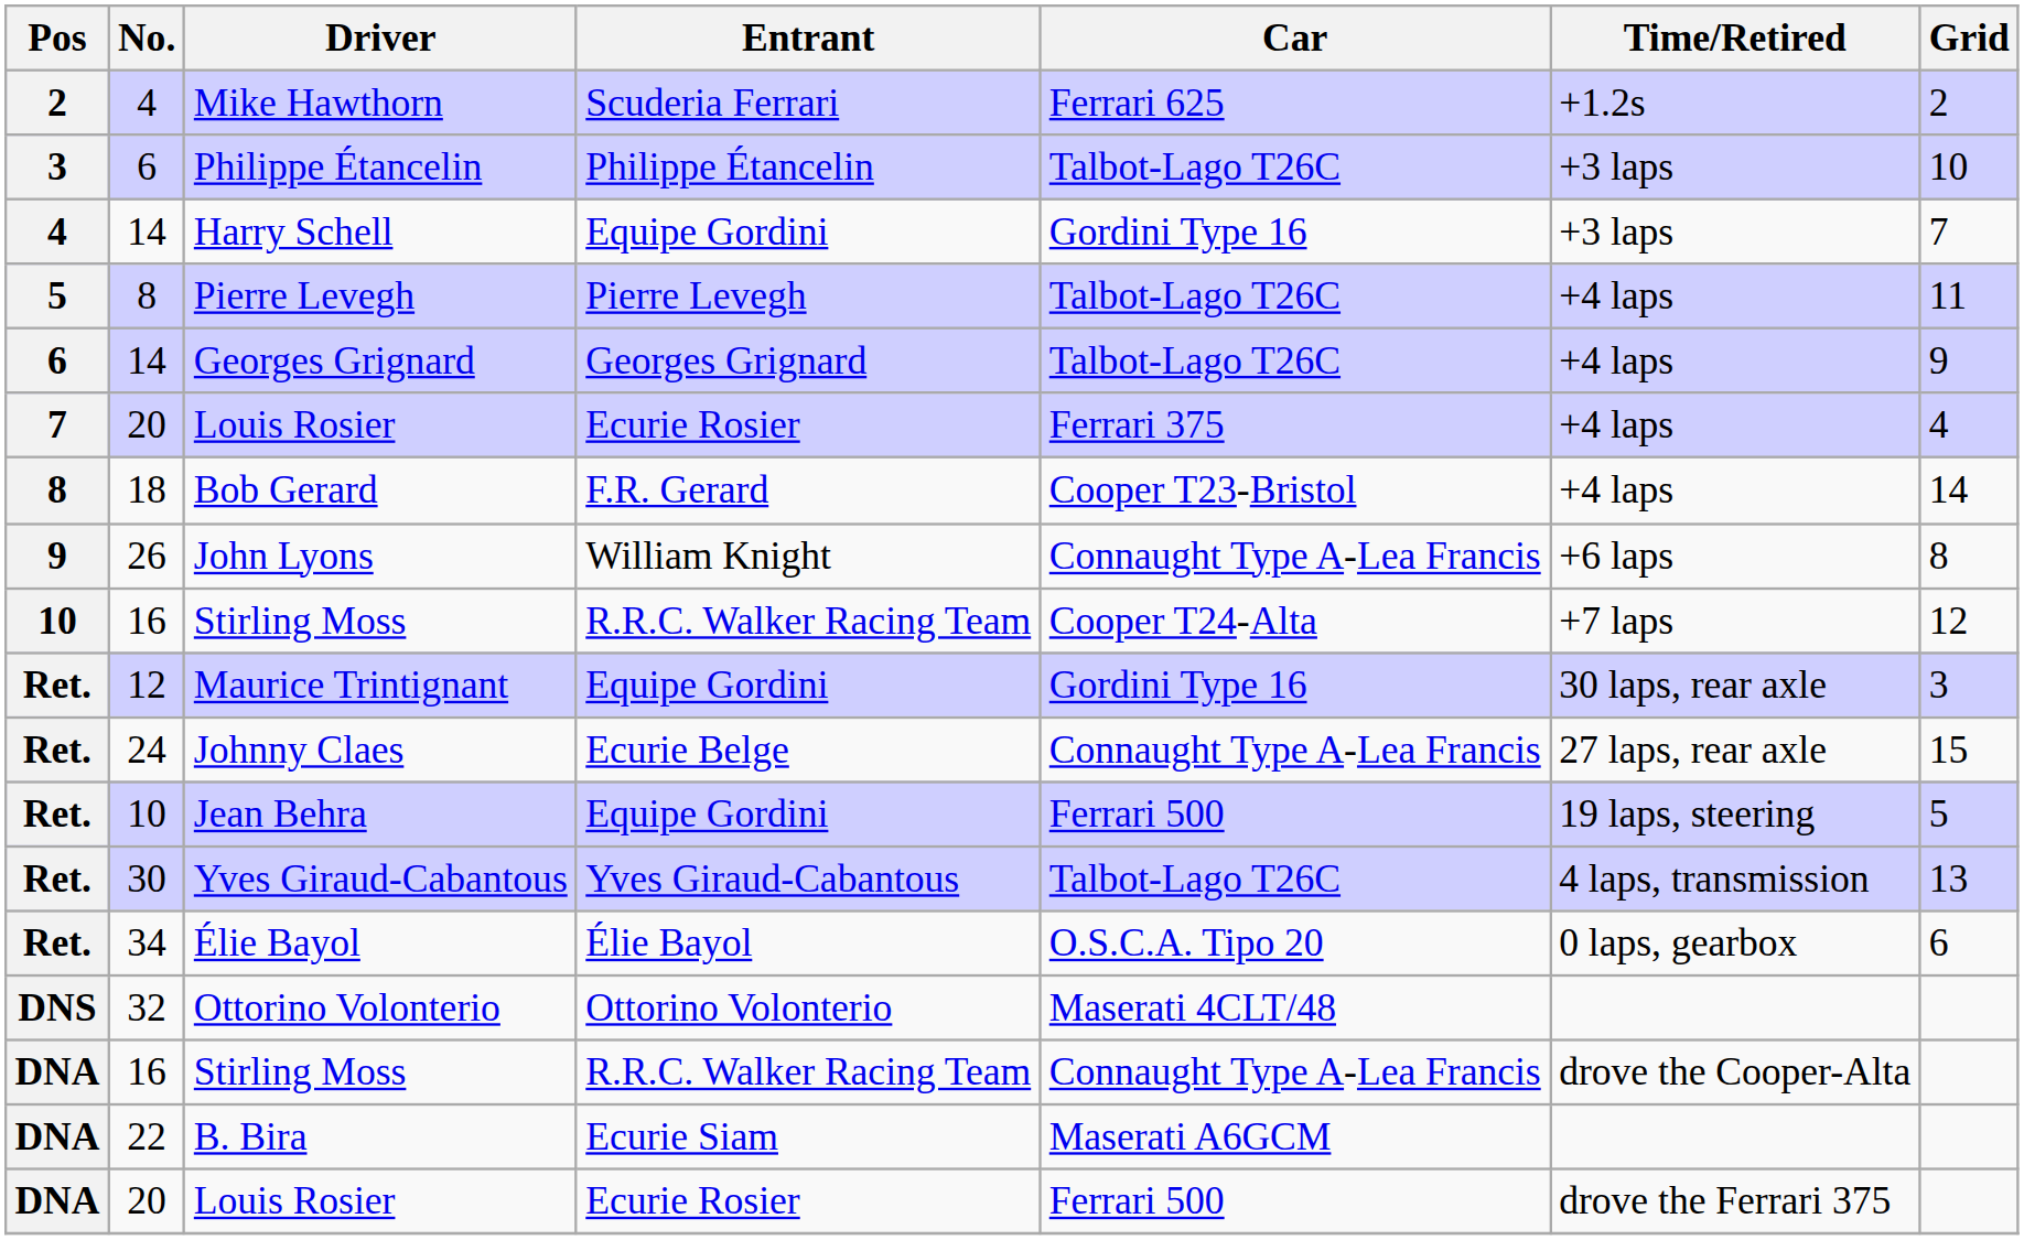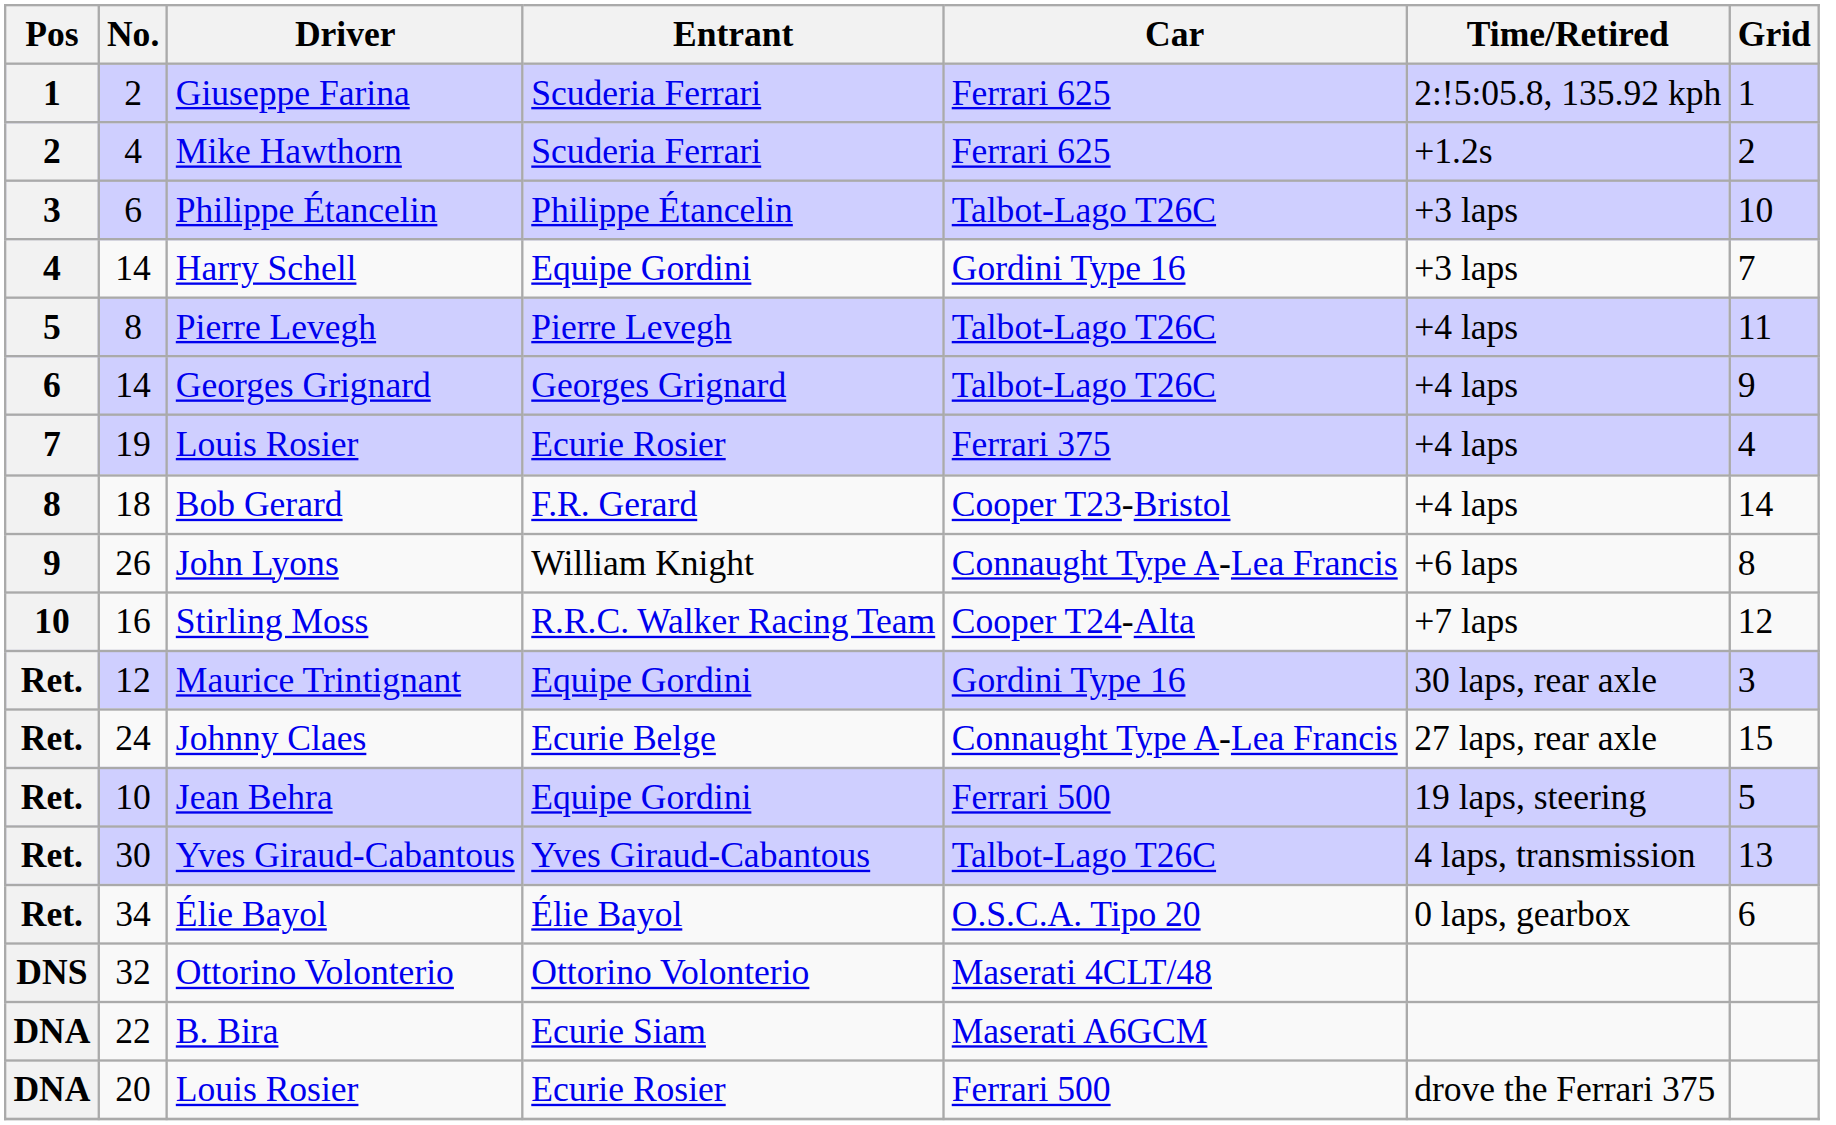+ row: 1 | 2 | Giuseppe Farina | Scuderia Ferrari | Ferrari 625 | 2:!5:05.8, 135.92 kph | 1
7 / Louis Rosier | No.: 20 -> 19
- row: DNA | 16 | Stirling Moss | R.R.C. Walker Racing Team | Connaught Type A-Lea Francis | drove the Cooper-Alta
